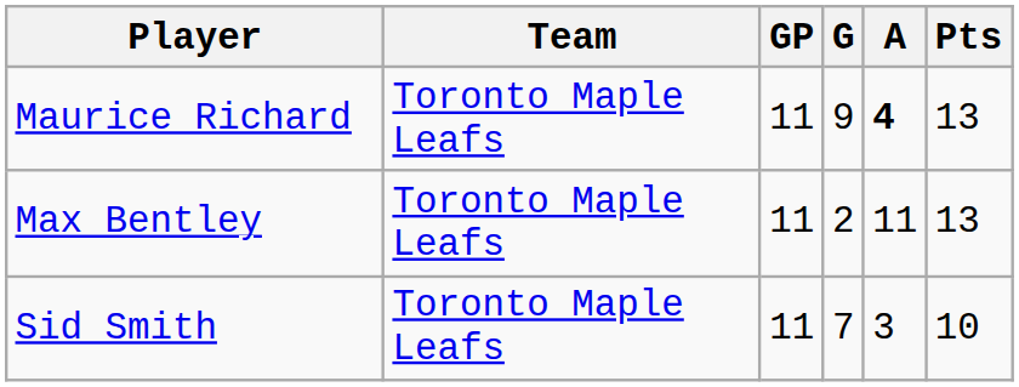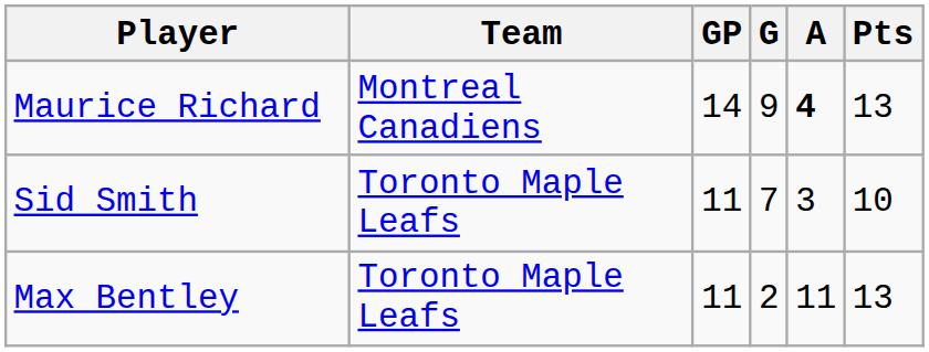Maurice Richard | Team: Toronto Maple Leafs -> Montreal Canadiens
Maurice Richard | GP: 11 -> 14
rows swapped: Max Bentley <-> Sid Smith
